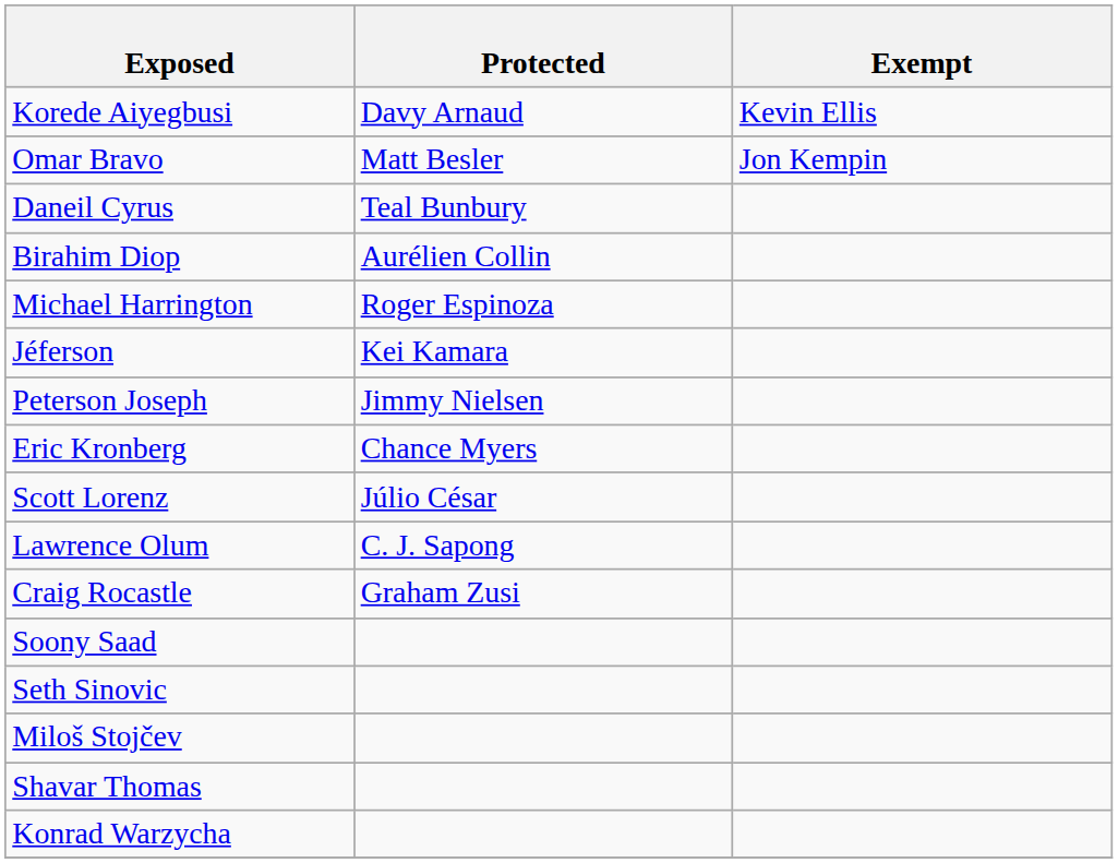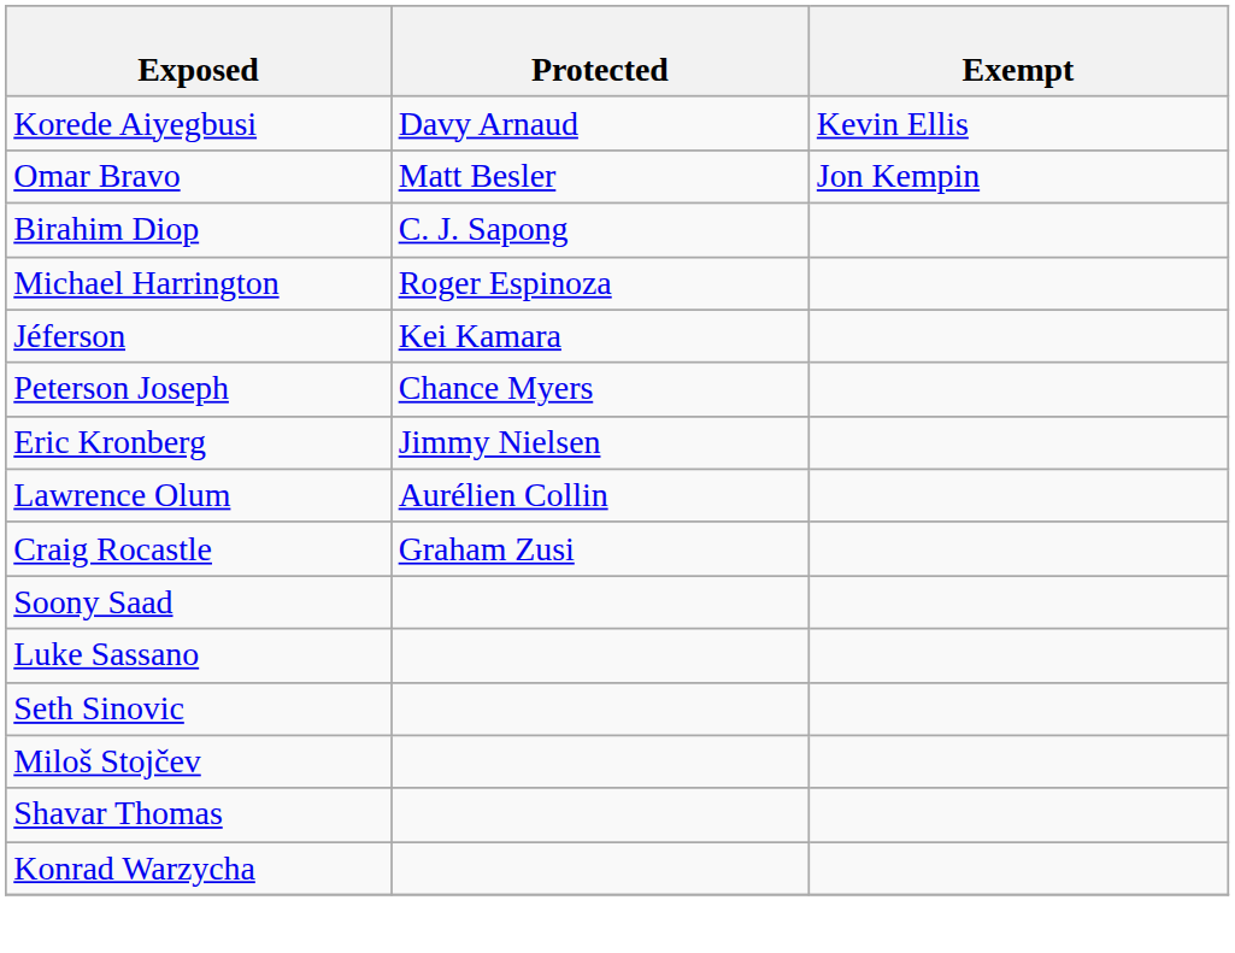- row: Daneil Cyrus | Teal Bunbury
Birahim Diop | Protected: Aurélien Collin -> C. J. Sapong
Peterson Joseph | Protected: Jimmy Nielsen -> Chance Myers
Eric Kronberg | Protected: Chance Myers -> Jimmy Nielsen
- row: Scott Lorenz | Júlio César
Lawrence Olum | Protected: C. J. Sapong -> Aurélien Collin
+ row: Luke Sassano
